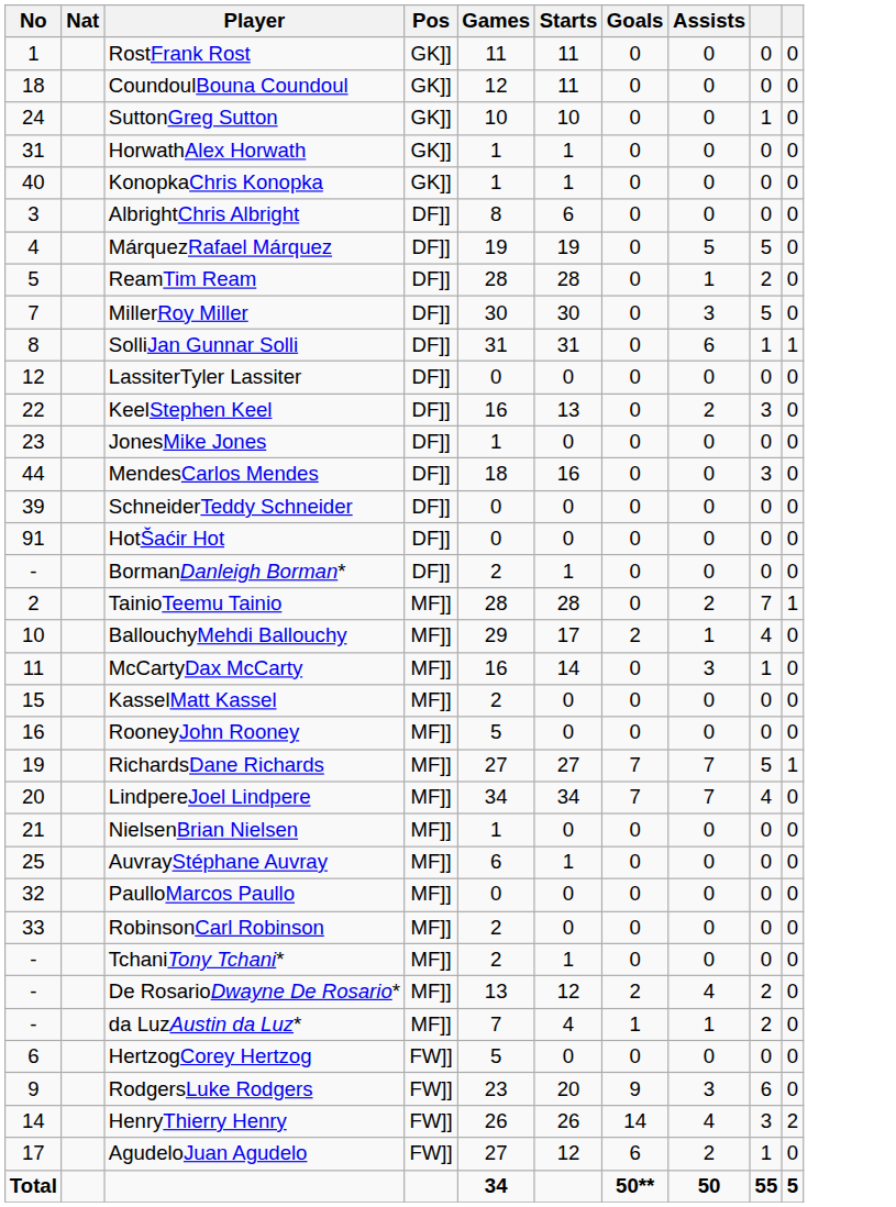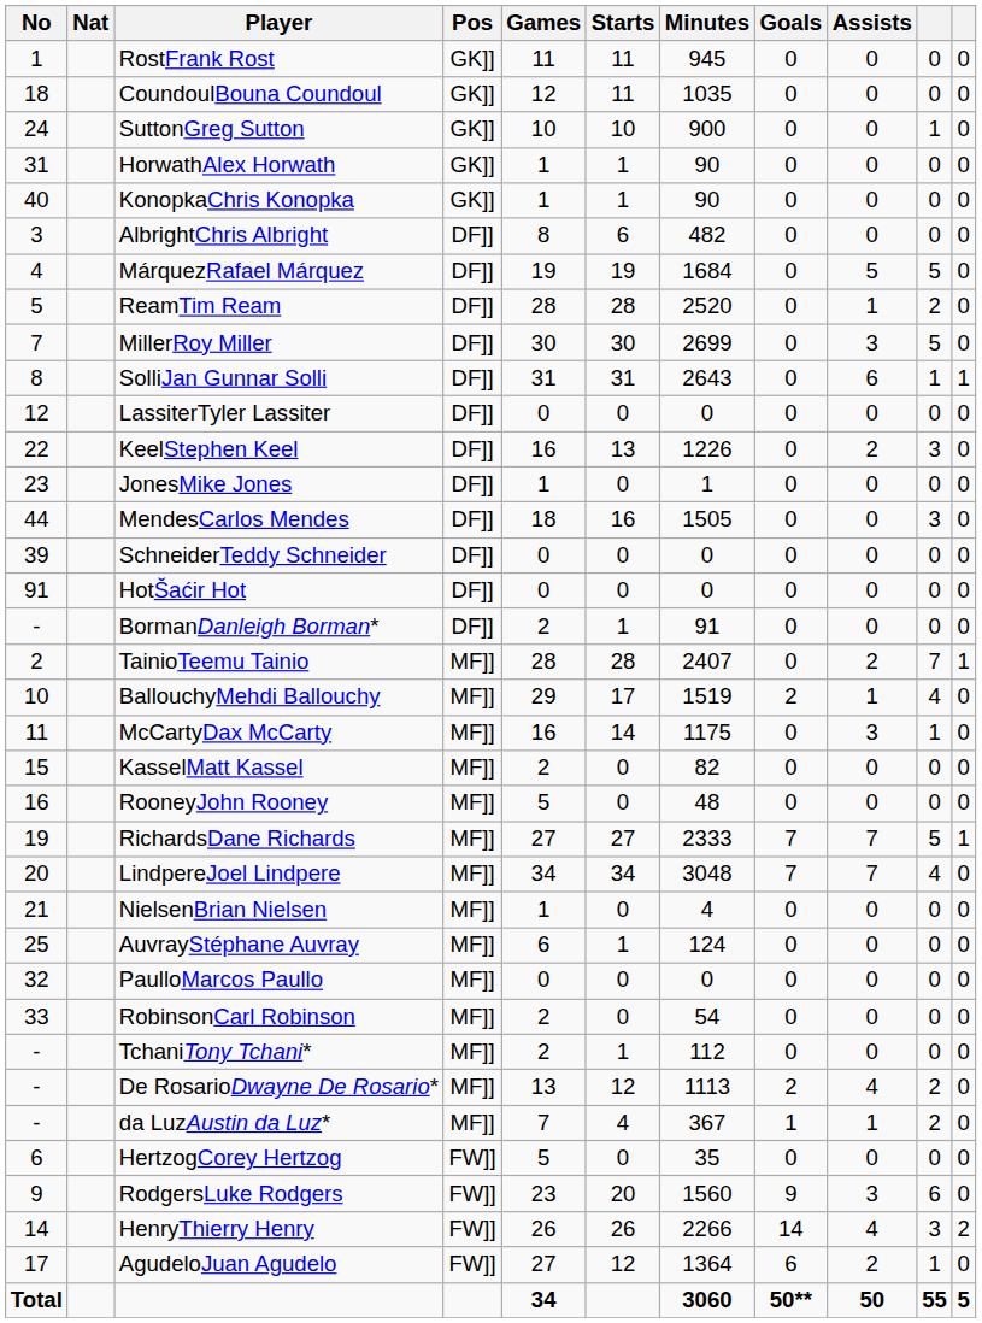+ column: Minutes | 945 | 1035 | 900 | 90 | 90 | 482 | 1684 | 2520 | 2699 | 2643 | 0 | 1226 | 1 | 1505 | 0 | 0 | 91 | 2407 | 1519 | 1175 | 82 | 48 | 2333 | 3048 | 4 | 124 | 0 | 54 | 112 | 1113 | 367 | 35 | 1560 | 2266 | 1364 | 3060
